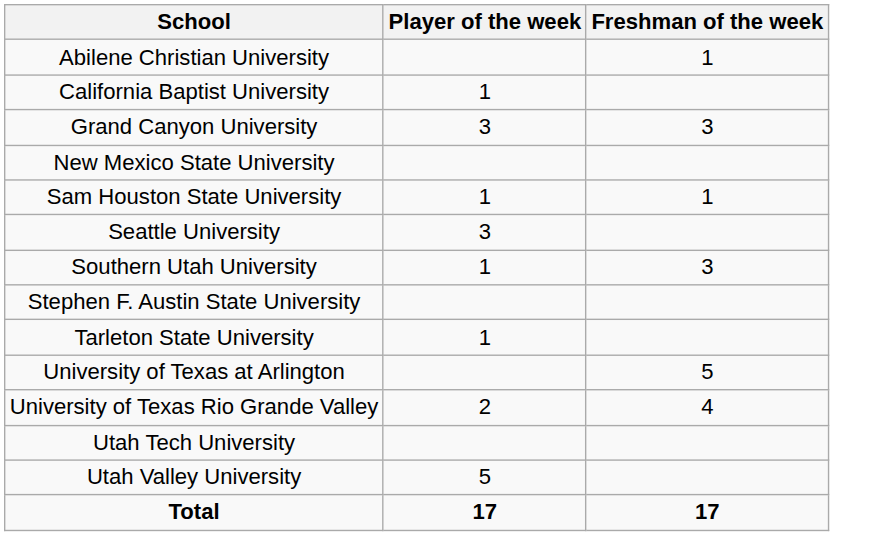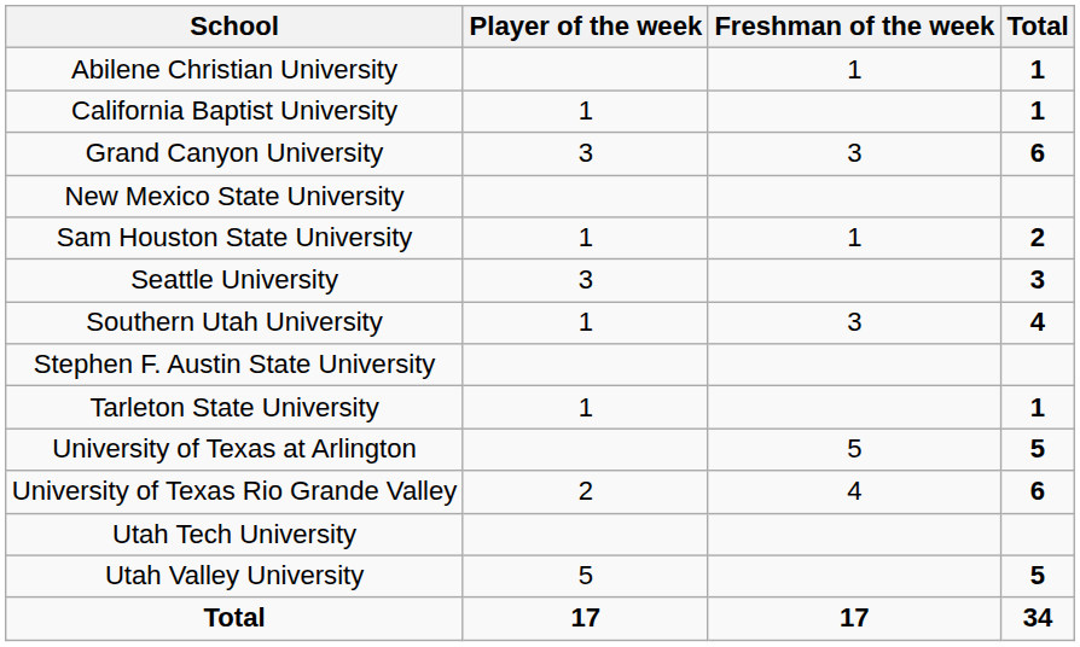+ column: Total | 1 | 1 | 6 | 2 | 3 | 4 | 1 | 5 | 6 | 5 | 34
